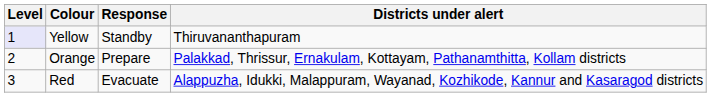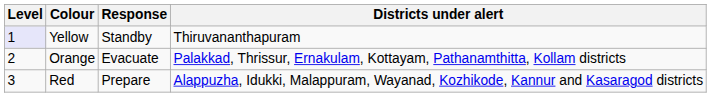Orange | Response: Prepare -> Evacuate
Red | Response: Evacuate -> Prepare
